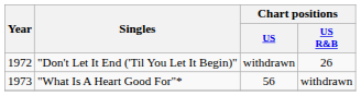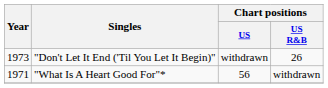"Don't Let It End ('Til You Let It Begin)" | Year: 1972 -> 1973
"What Is A Heart Good For"* | Year: 1973 -> 1971
